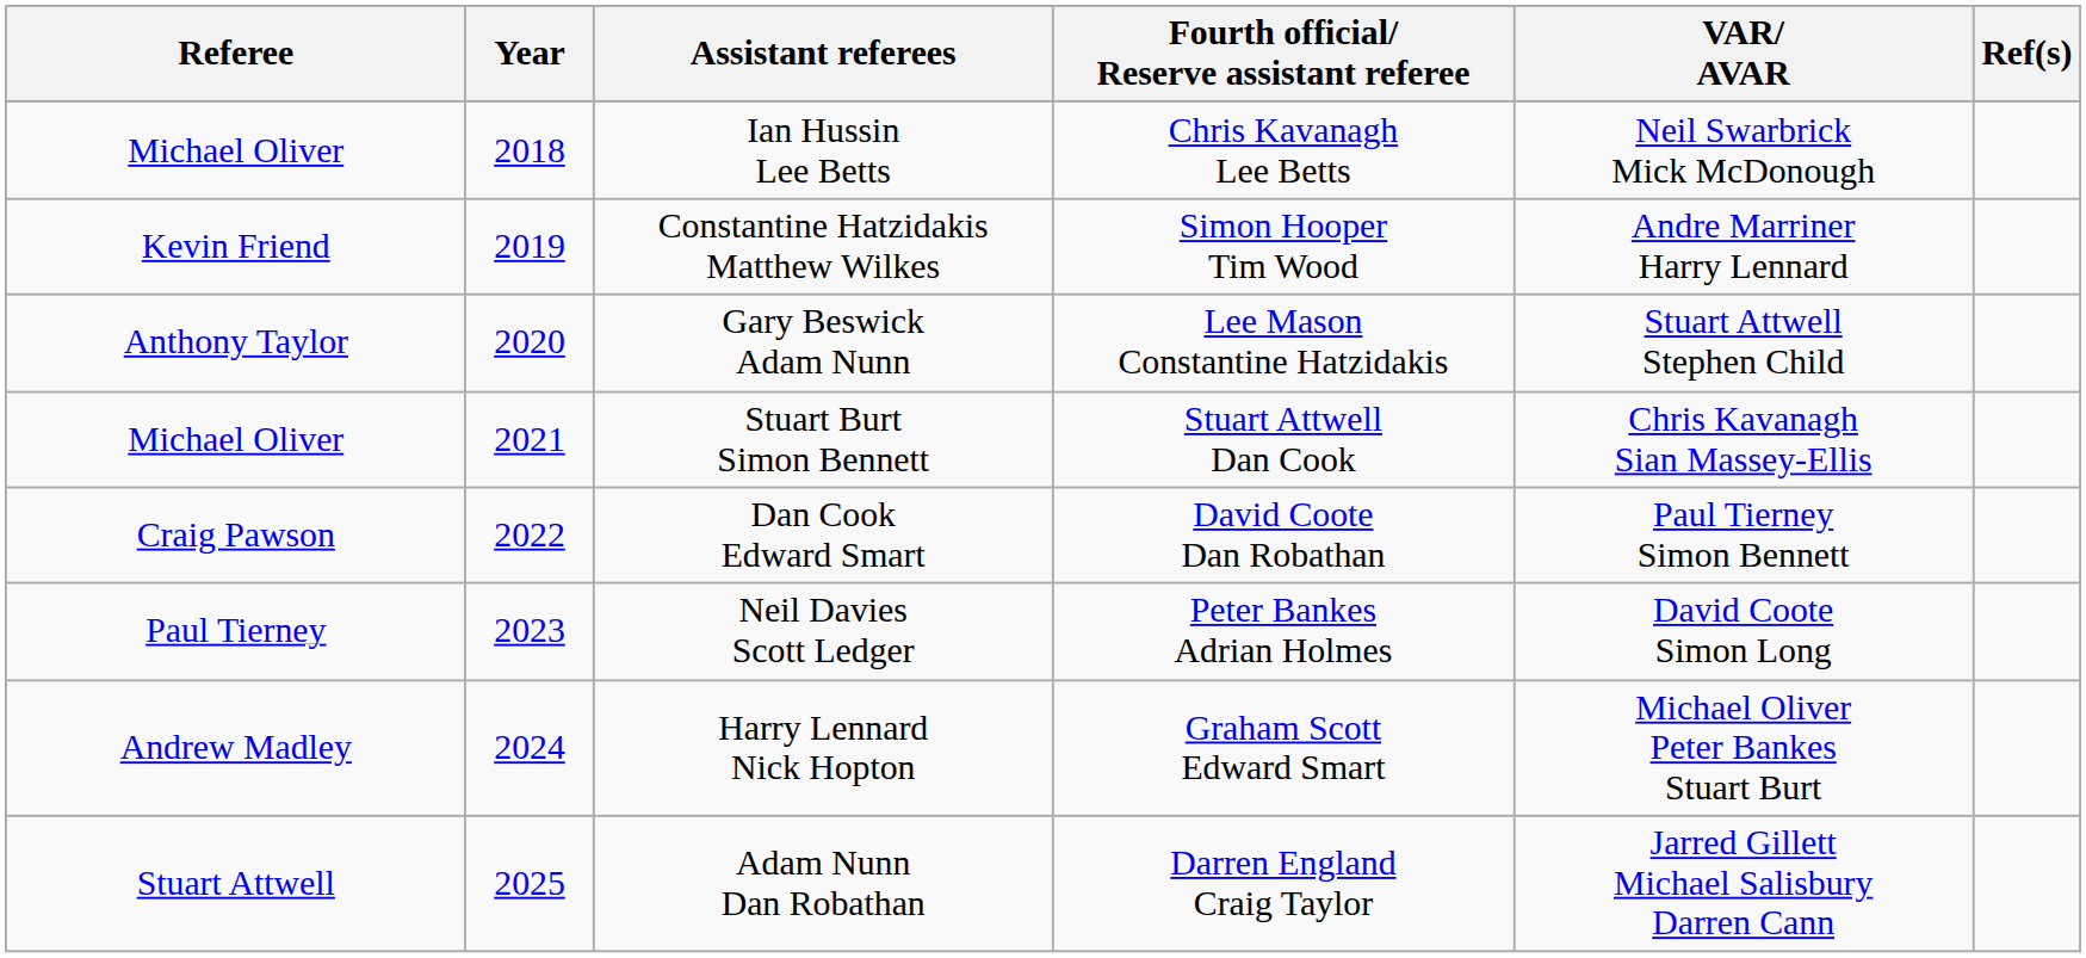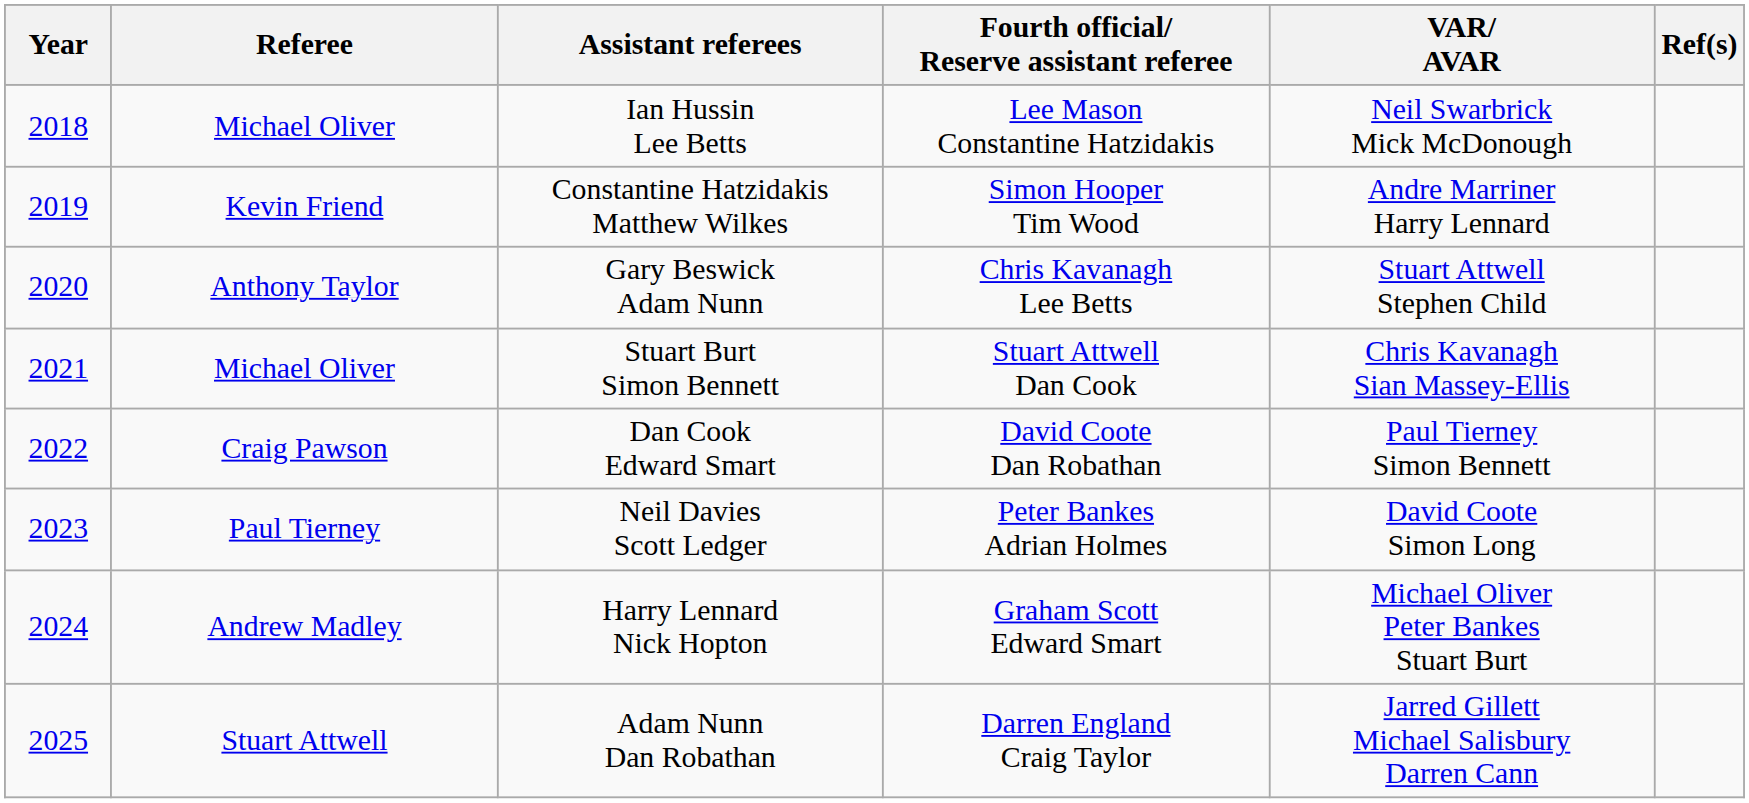columns swapped: Year <-> Referee
Ian Hussin Lee Betts | Fourth official/ Reserve assistant referee: Chris Kavanagh Lee Betts -> Lee Mason Constantine Hatzidakis
Gary Beswick Adam Nunn | Fourth official/ Reserve assistant referee: Lee Mason Constantine Hatzidakis -> Chris Kavanagh Lee Betts
